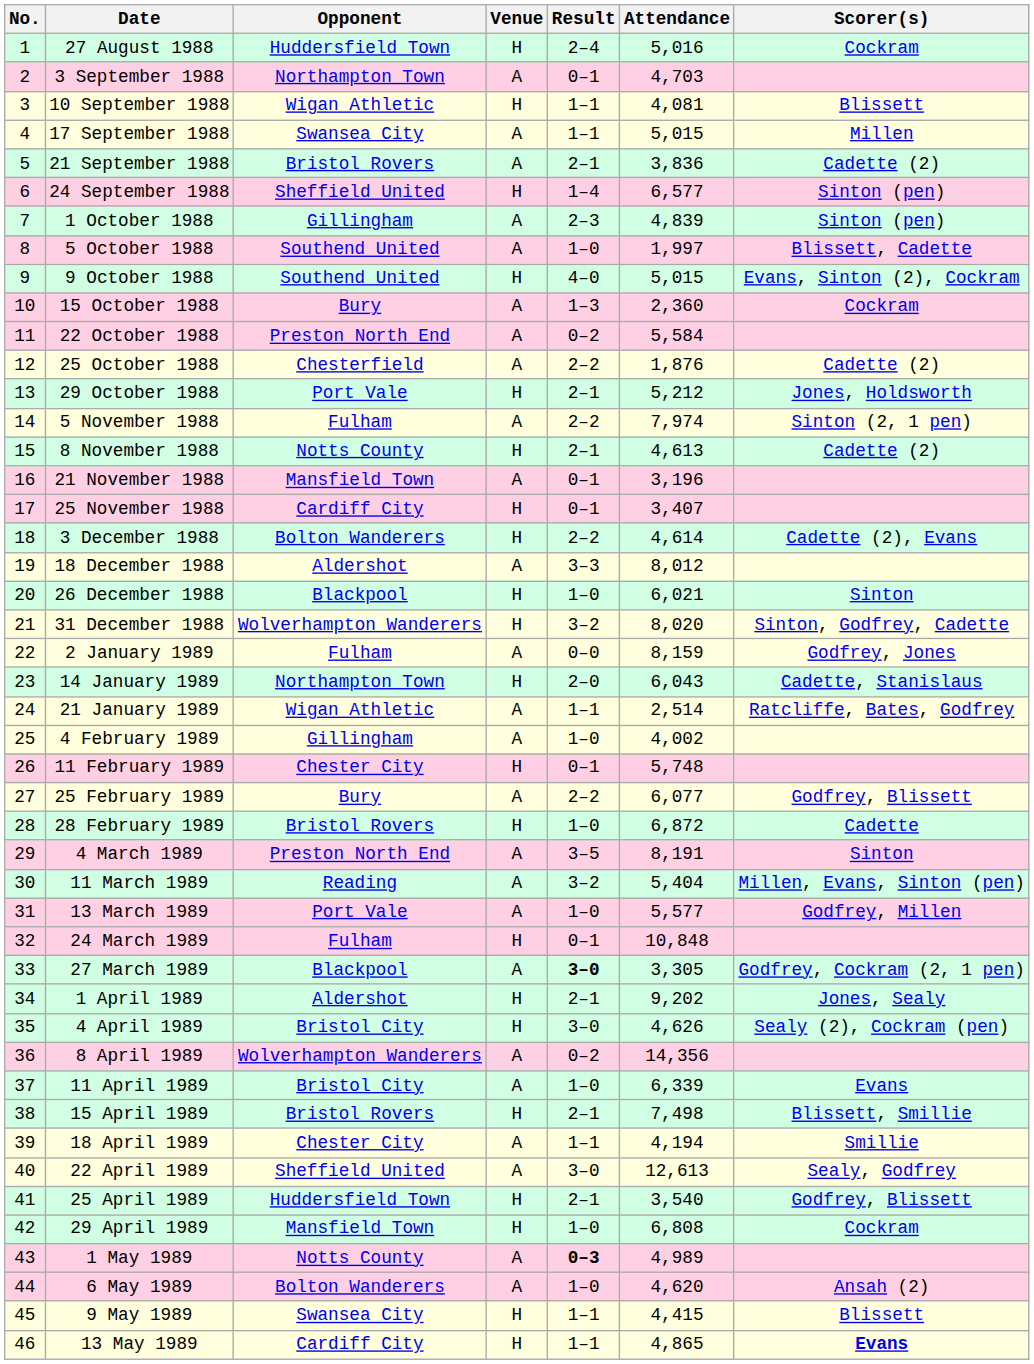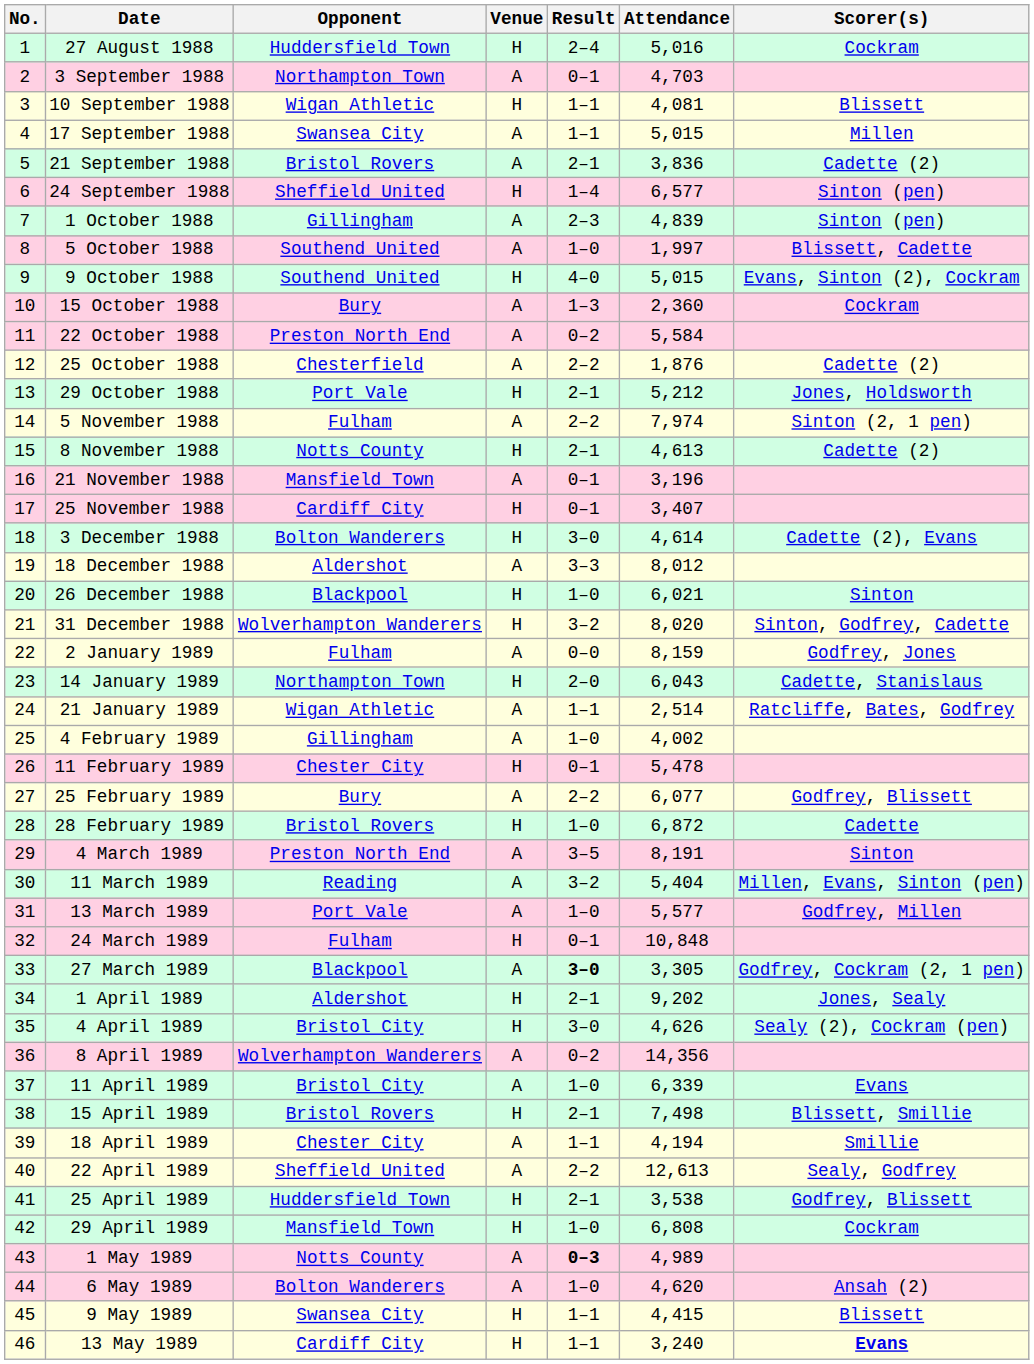3 December 1988 | Result: 2–2 -> 3–0
11 February 1989 | Attendance: 5,748 -> 5,478
22 April 1989 | Result: 3–0 -> 2–2
25 April 1989 | Attendance: 3,540 -> 3,538
13 May 1989 | Attendance: 4,865 -> 3,240
